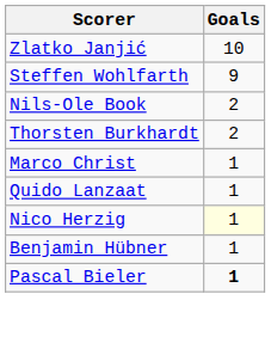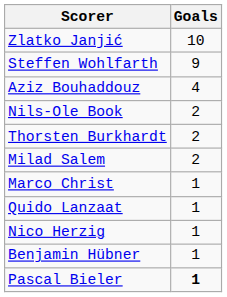+ row: Aziz Bouhaddouz | 4
+ row: Milad Salem | 2
Nico Herzig | Goals: lightyellow background -> no background
